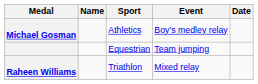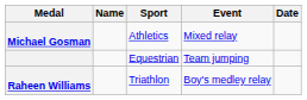Michael Gosman | Event: Boy's medley relay -> Mixed relay
Raheen Williams | Event: Mixed relay -> Boy's medley relay
